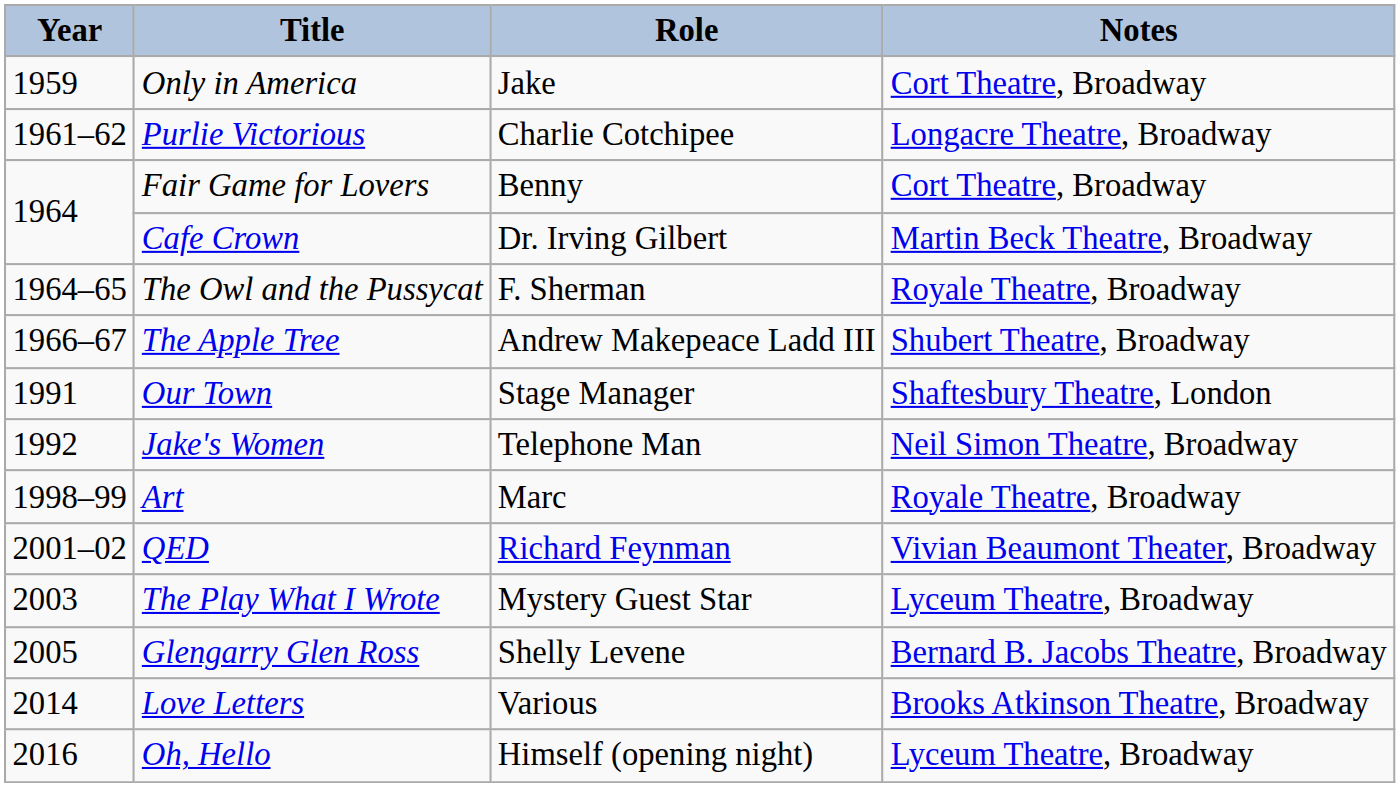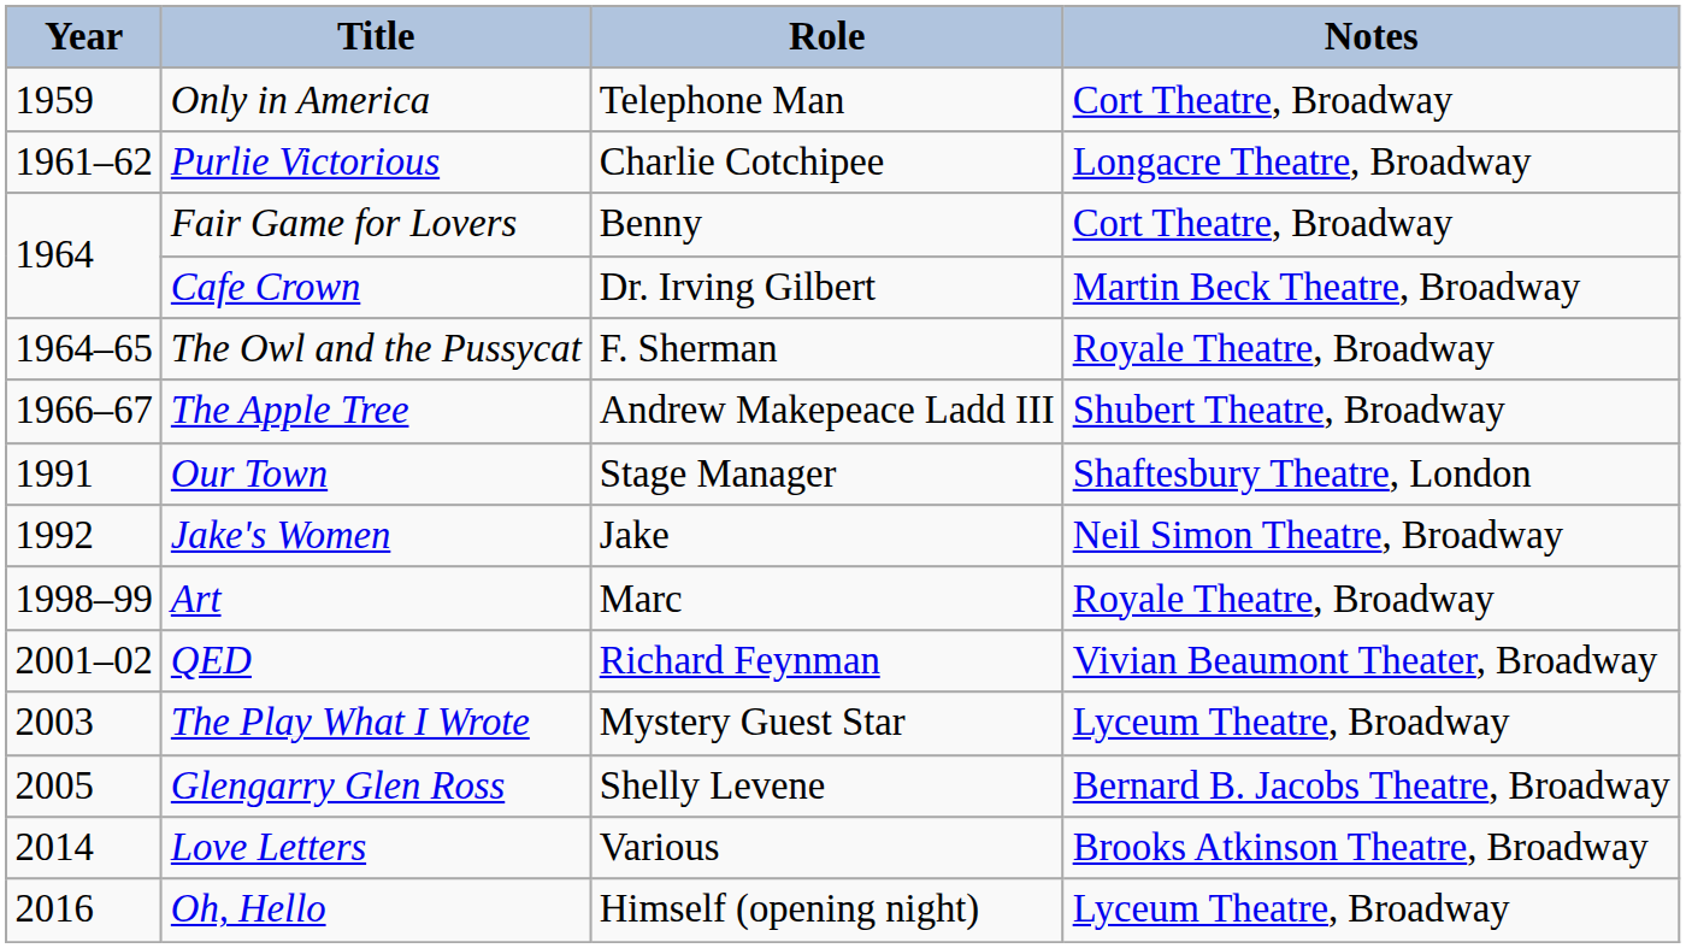Only in America | Role: Jake -> Telephone Man
Jake's Women | Role: Telephone Man -> Jake
